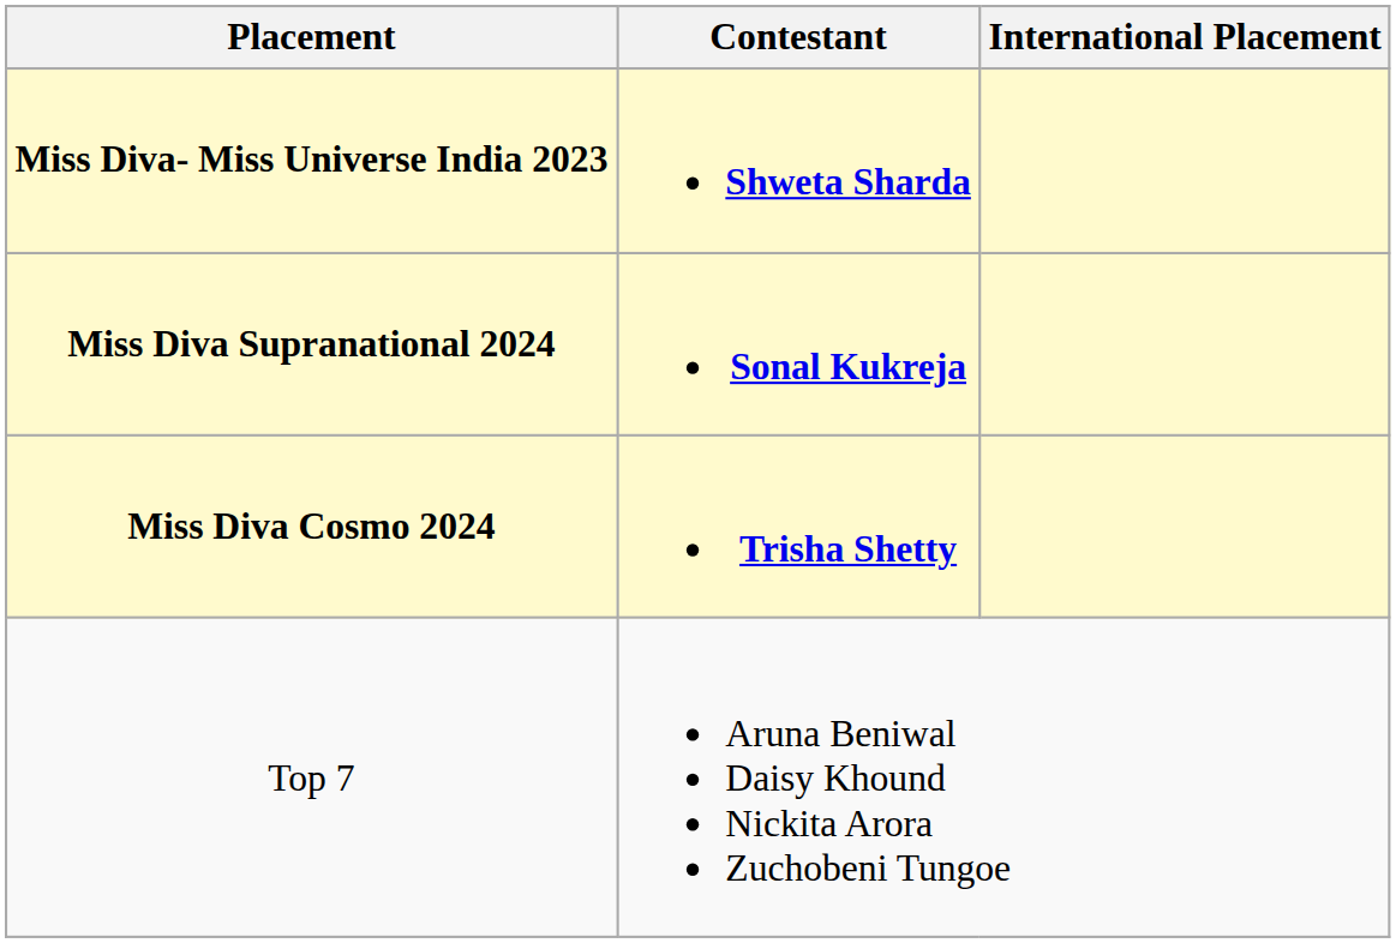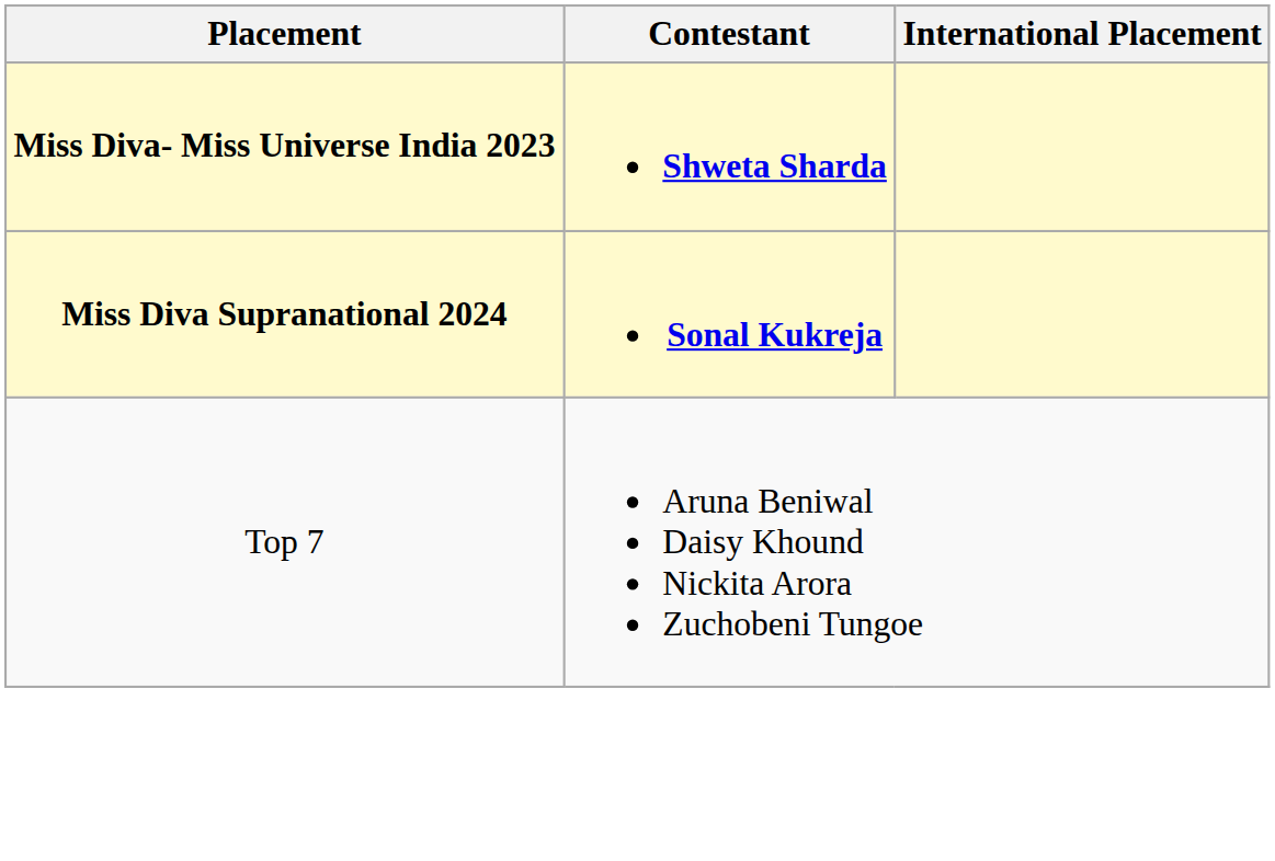- row: Miss Diva Cosmo 2024 | Trisha Shetty
